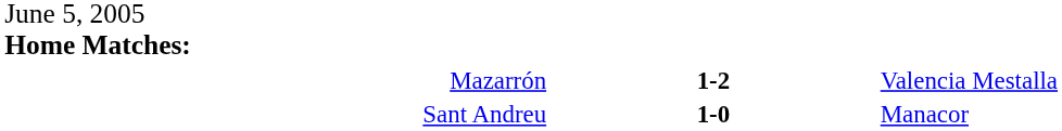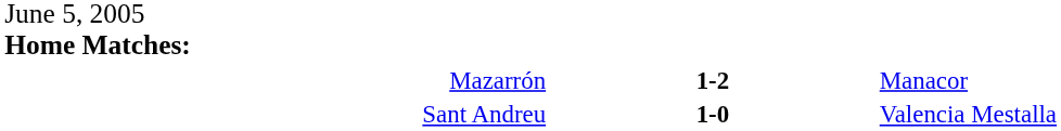Mazarrón | column 3: Valencia Mestalla -> Manacor
Sant Andreu | column 3: Manacor -> Valencia Mestalla
